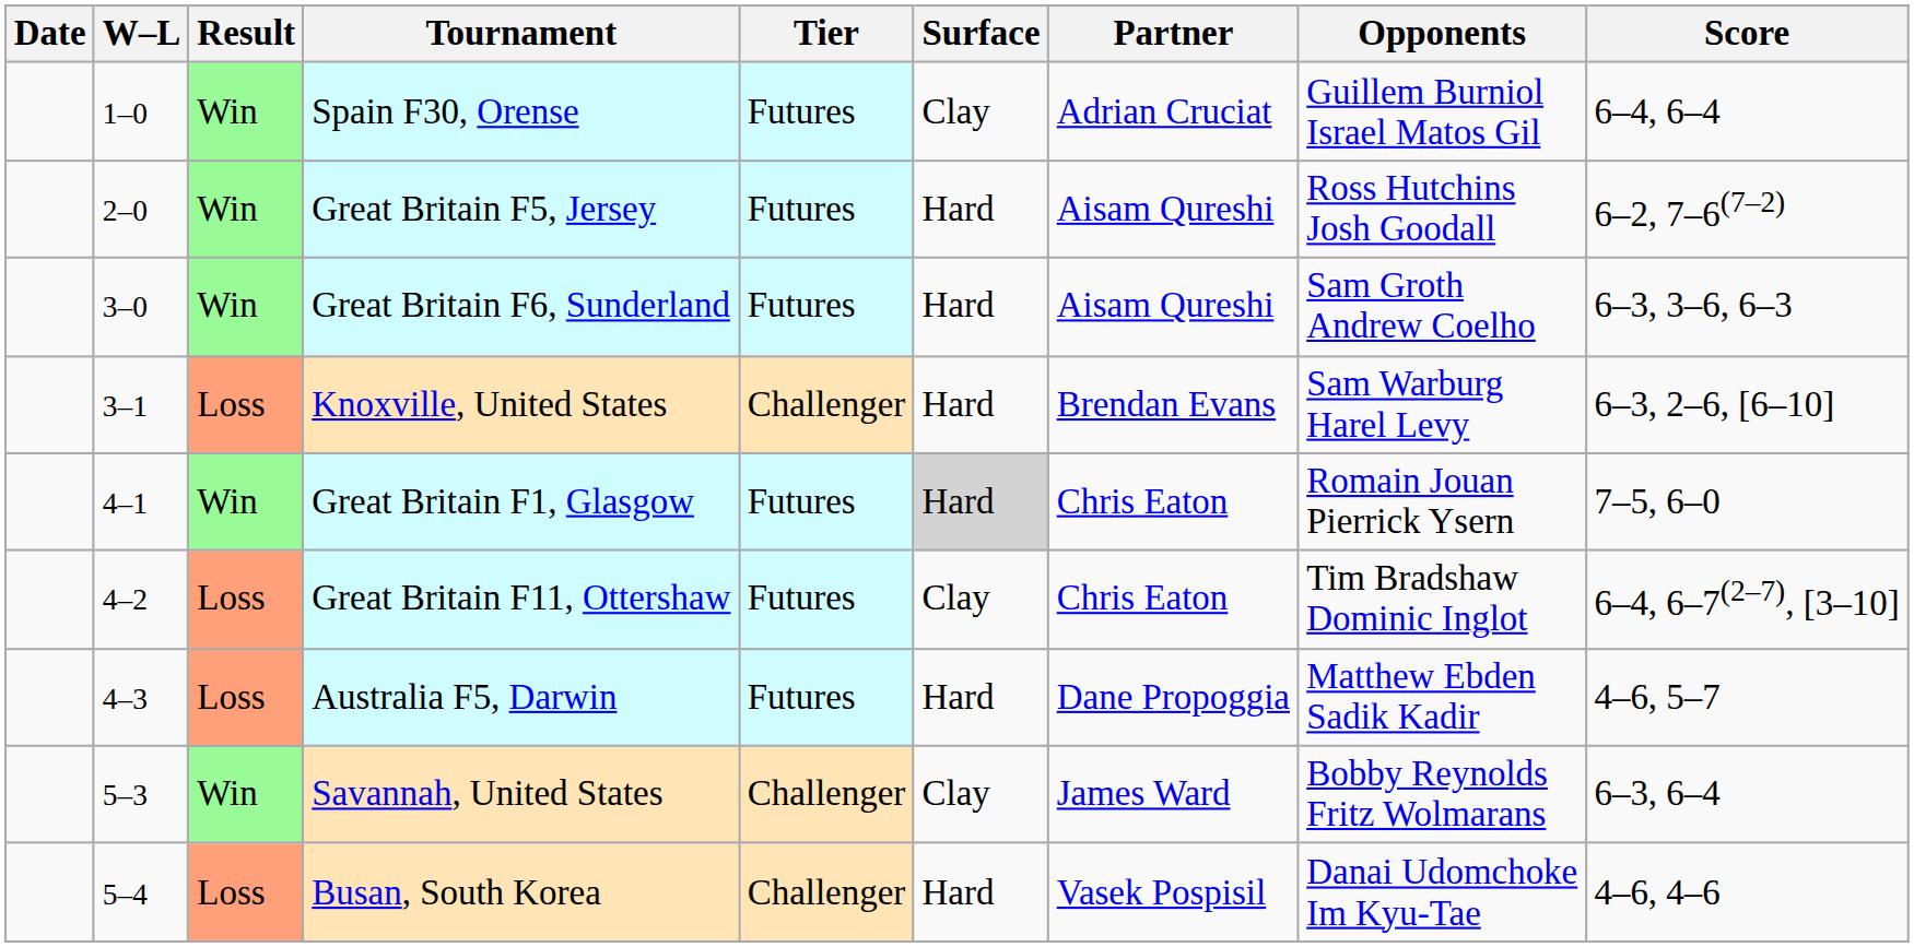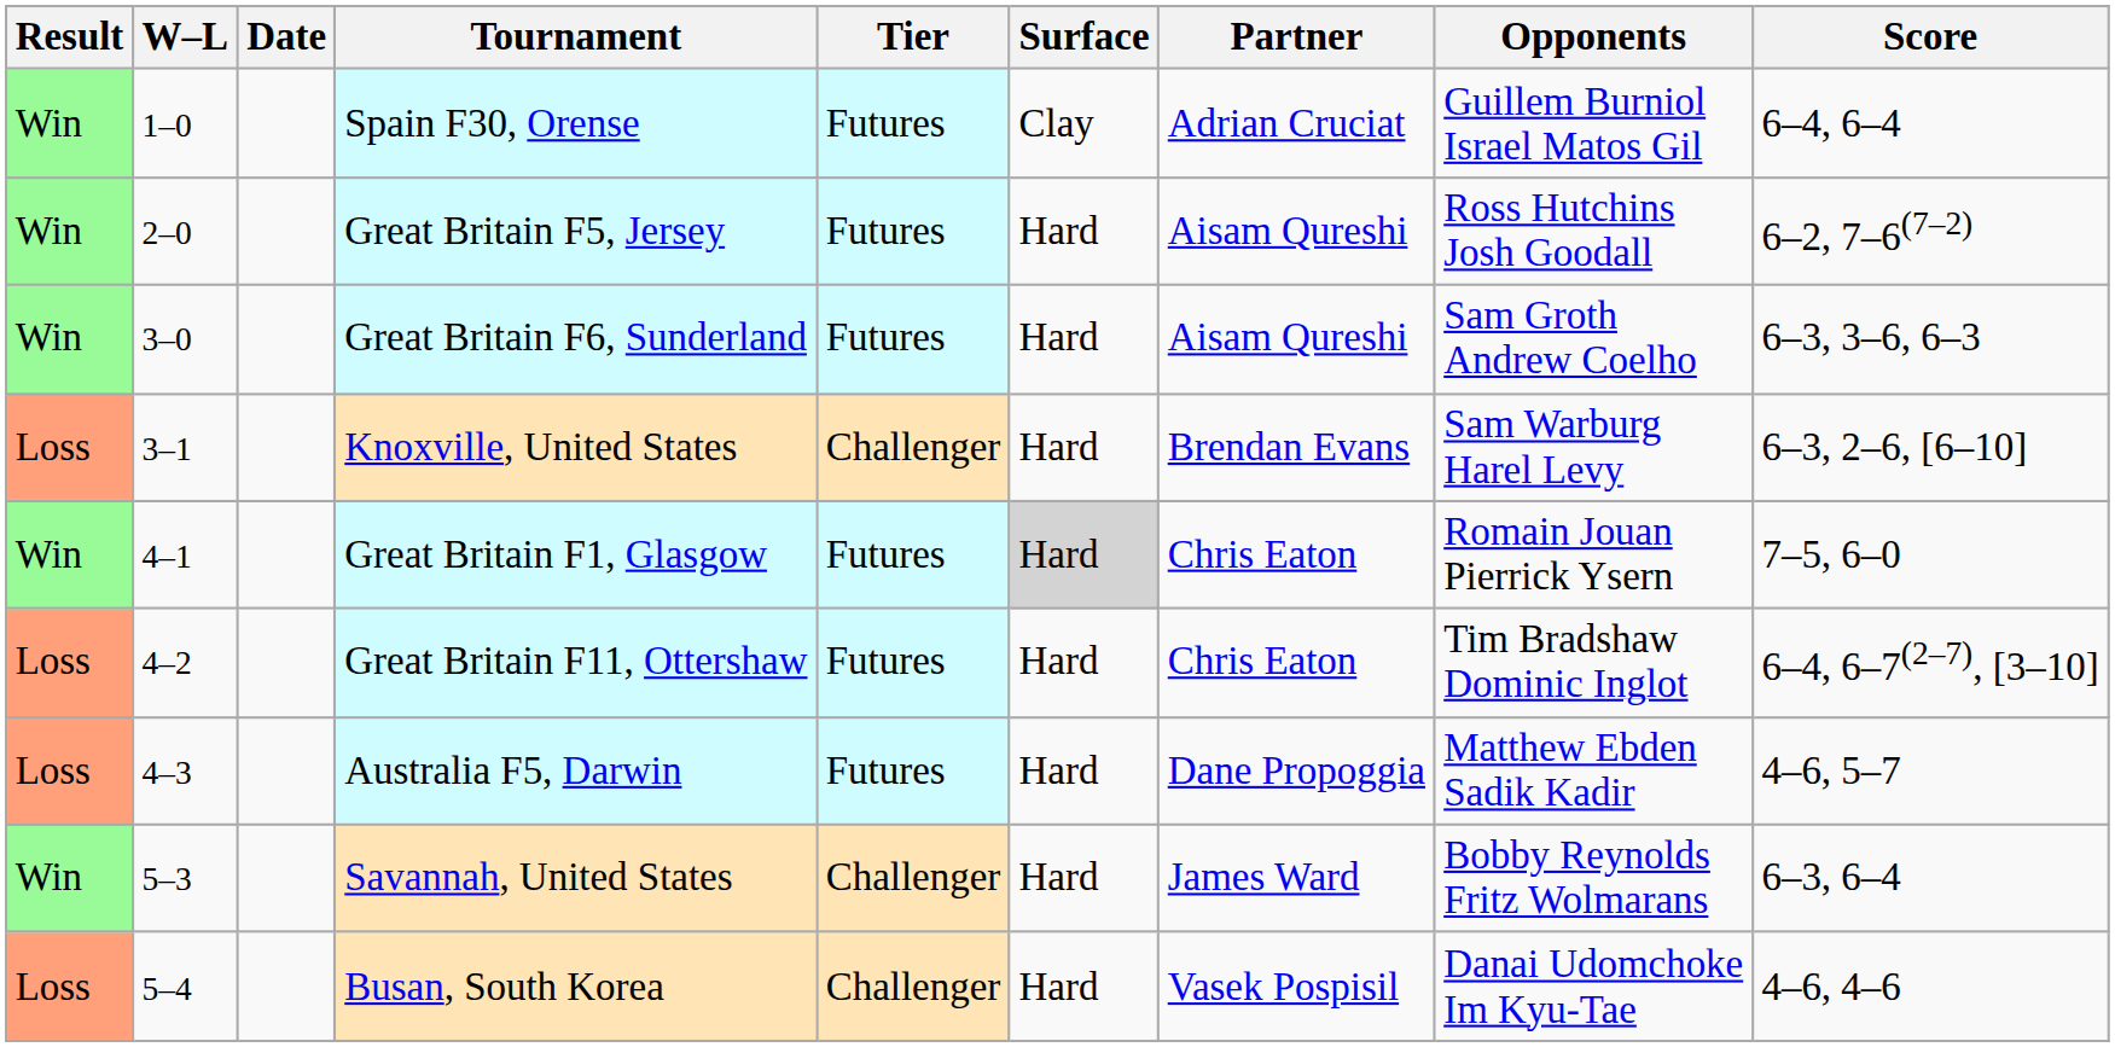columns swapped: Result <-> Date
Great Britain F11, Ottershaw | Surface: Clay -> Hard
Savannah, United States | Surface: Clay -> Hard
